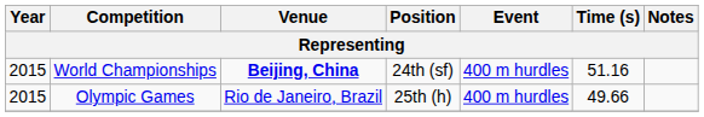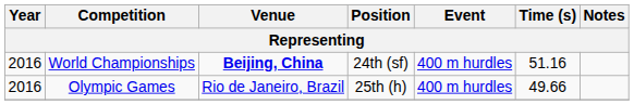World Championships | Year: 2015 -> 2016
Olympic Games | Year: 2015 -> 2016
